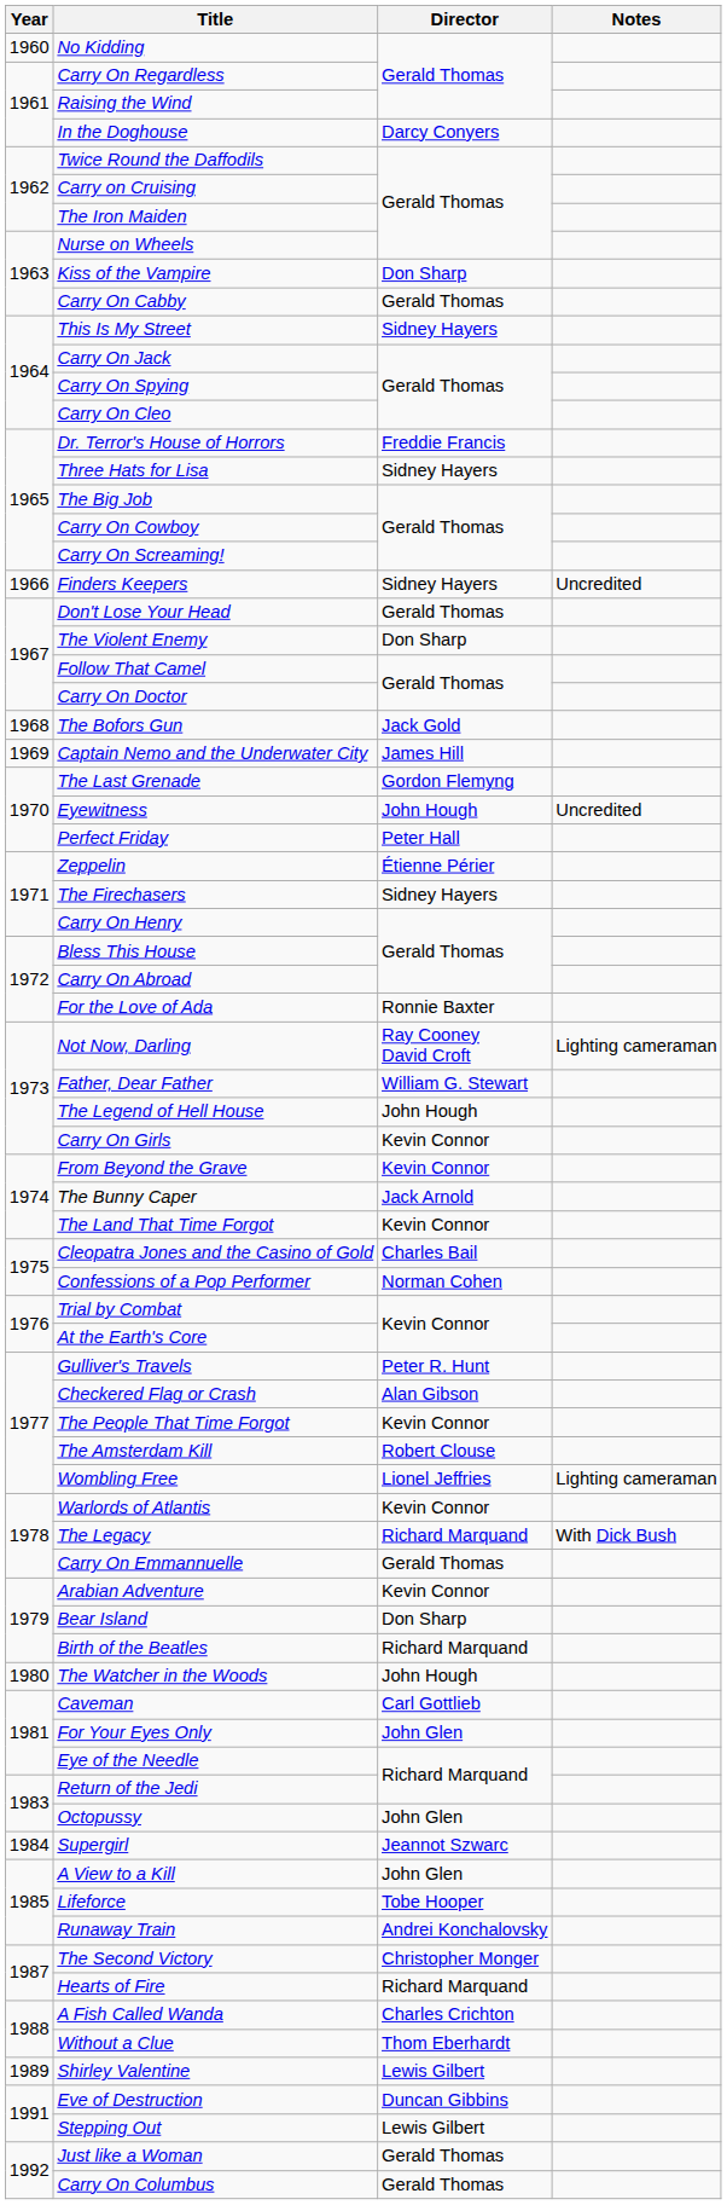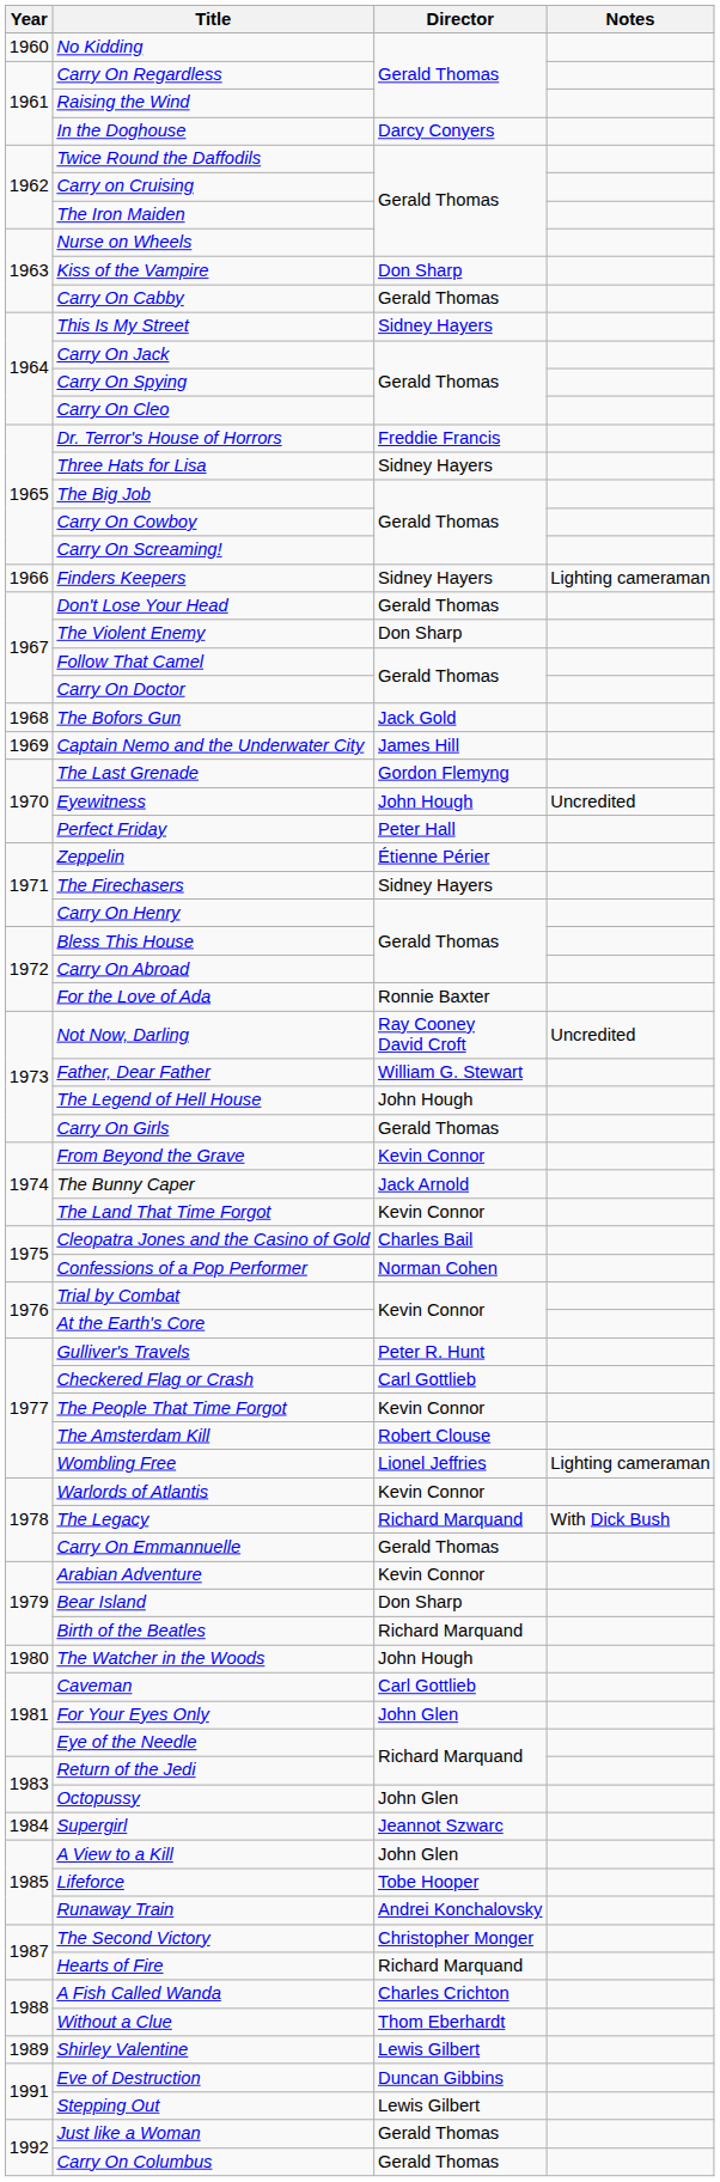Finders Keepers | Notes: Uncredited -> Lighting cameraman
Not Now, Darling | Notes: Lighting cameraman -> Uncredited
Carry On Girls | Director: Kevin Connor -> Gerald Thomas
Checkered Flag or Crash | Director: Alan Gibson -> Carl Gottlieb
